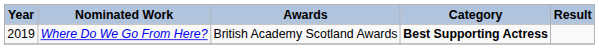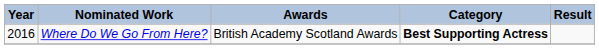Where Do We Go From Here? | Year: 2019 -> 2016
